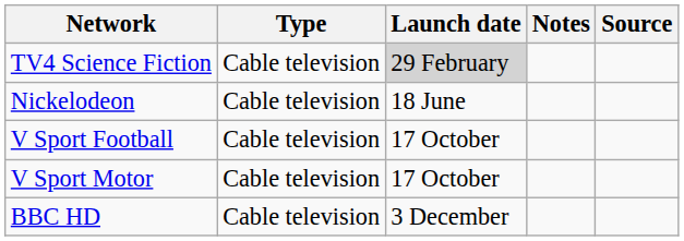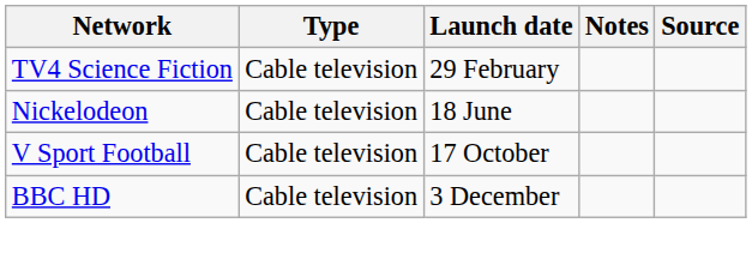TV4 Science Fiction | Launch date: lightgrey background -> no background
- row: V Sport Motor | Cable television | 17 October
